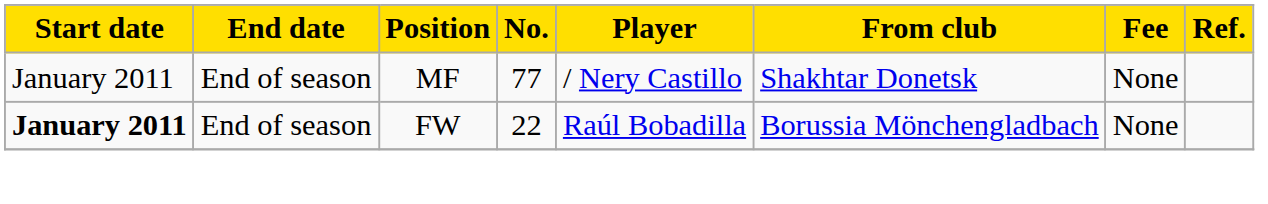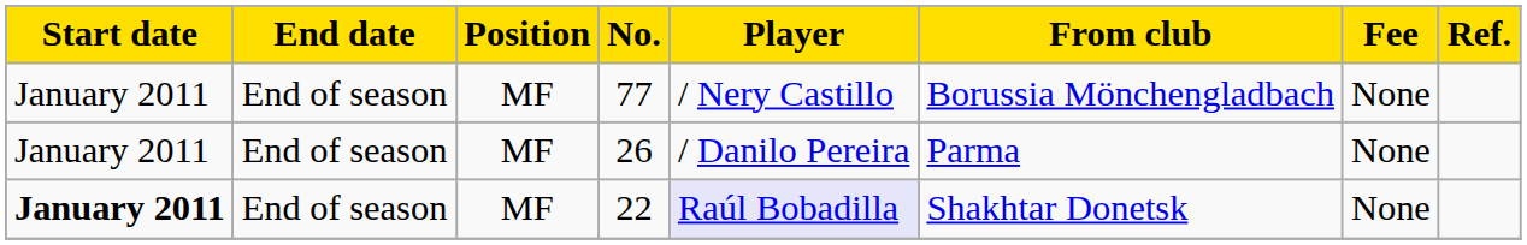77 | From club: Shakhtar Donetsk -> Borussia Mönchengladbach
+ row: January 2011 | End of season | MF | 26 | / Danilo Pereira | Parma | None
22 | Position: FW -> MF
22 | Player: no background -> lavender background
22 | From club: Borussia Mönchengladbach -> Shakhtar Donetsk
